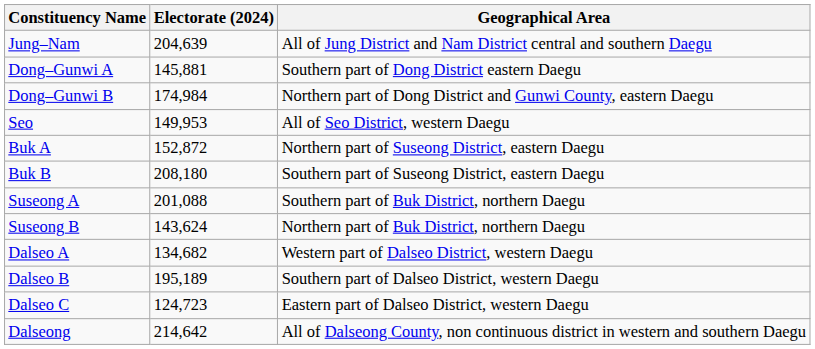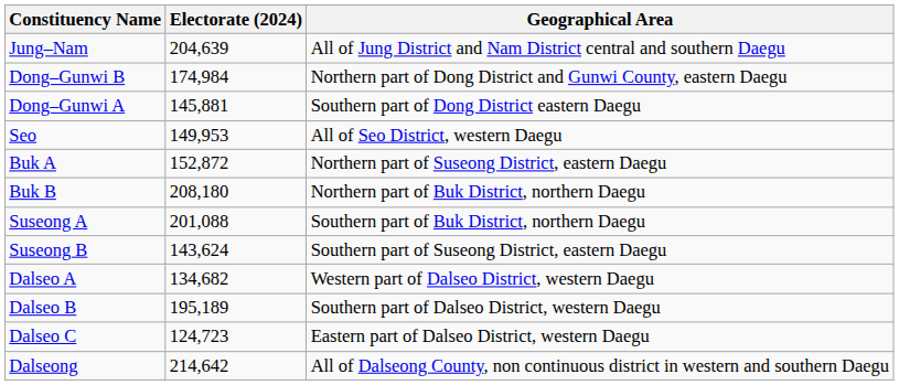rows swapped: Dong–Gunwi A <-> Dong–Gunwi B
Buk B | Geographical Area: Southern part of Suseong District, eastern Daegu -> Northern part of Buk District, northern Daegu
Suseong B | Geographical Area: Northern part of Buk District, northern Daegu -> Southern part of Suseong District, eastern Daegu
